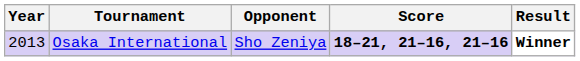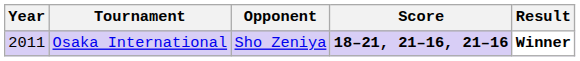Osaka International | Year: 2013 -> 2011
